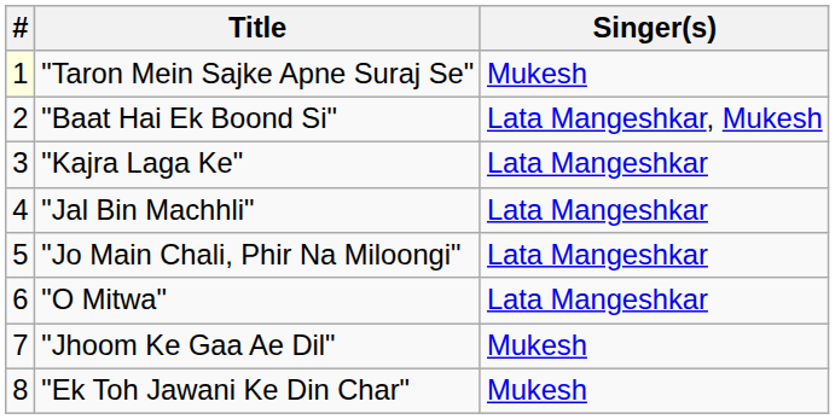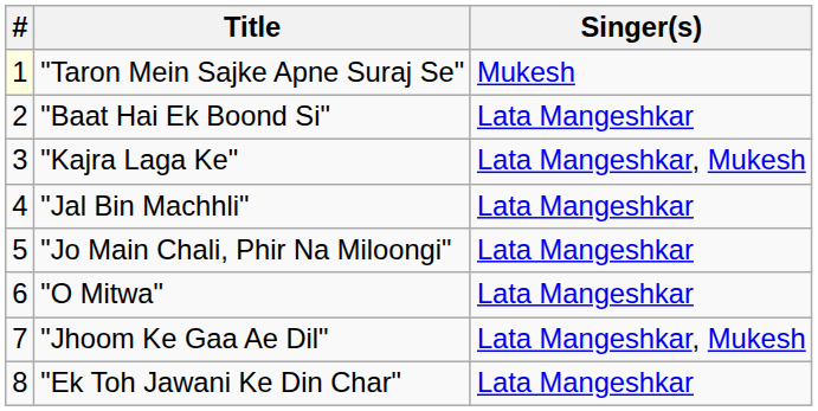"Baat Hai Ek Boond Si" | Singer(s): Lata Mangeshkar, Mukesh -> Lata Mangeshkar
"Kajra Laga Ke" | Singer(s): Lata Mangeshkar -> Lata Mangeshkar, Mukesh
"Jhoom Ke Gaa Ae Dil" | Singer(s): Mukesh -> Lata Mangeshkar, Mukesh
"Ek Toh Jawani Ke Din Char" | Singer(s): Mukesh -> Lata Mangeshkar
